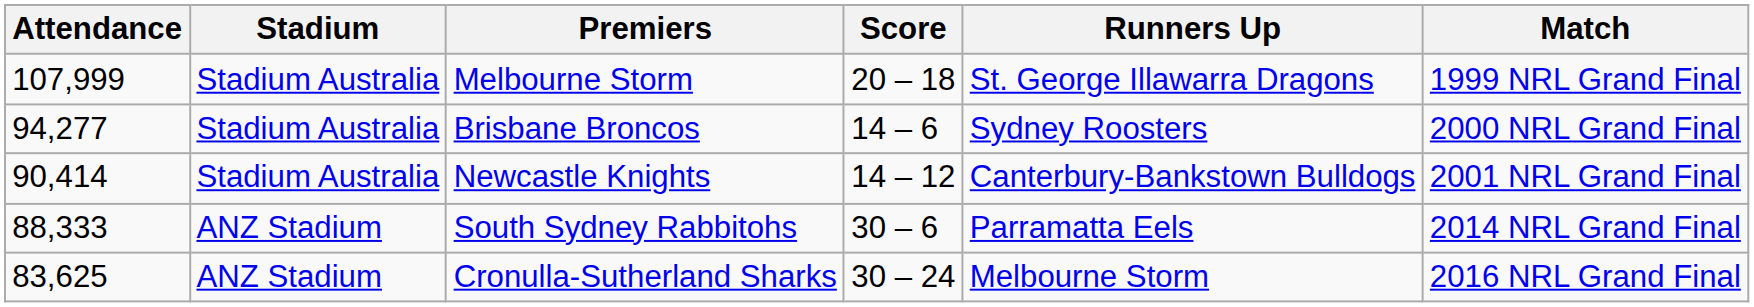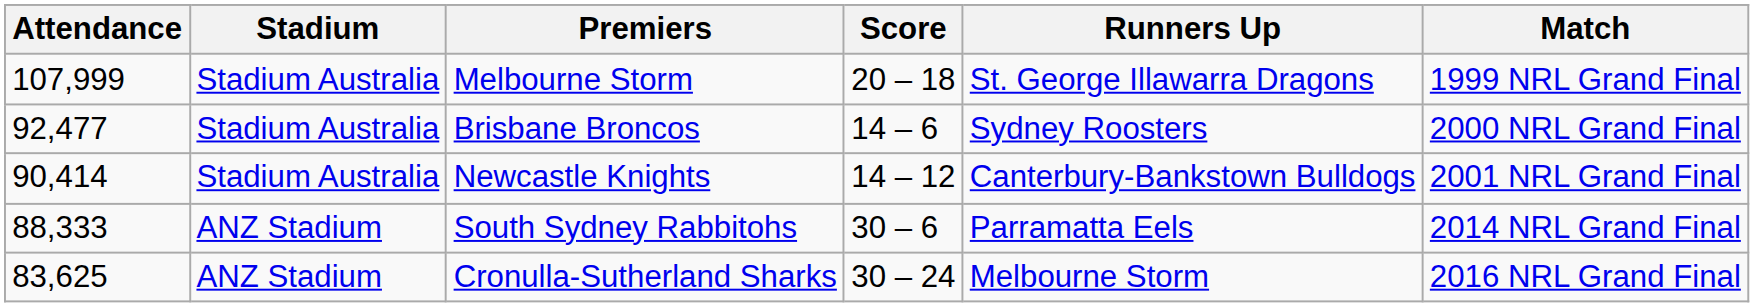Brisbane Broncos | Attendance: 94,277 -> 92,477
